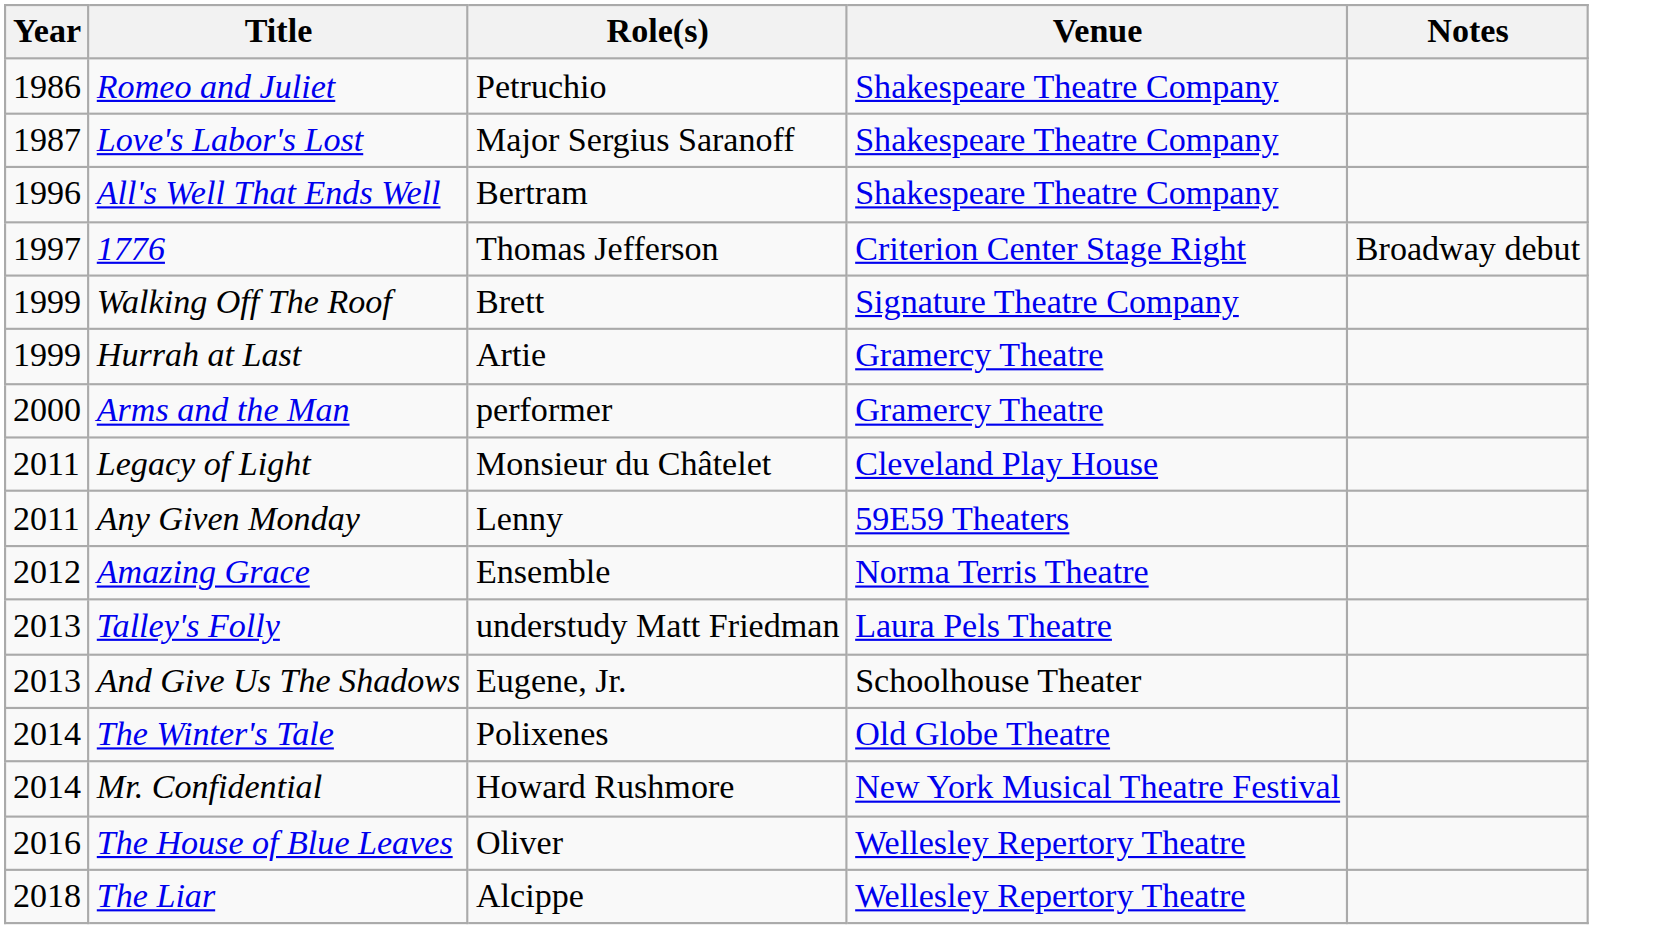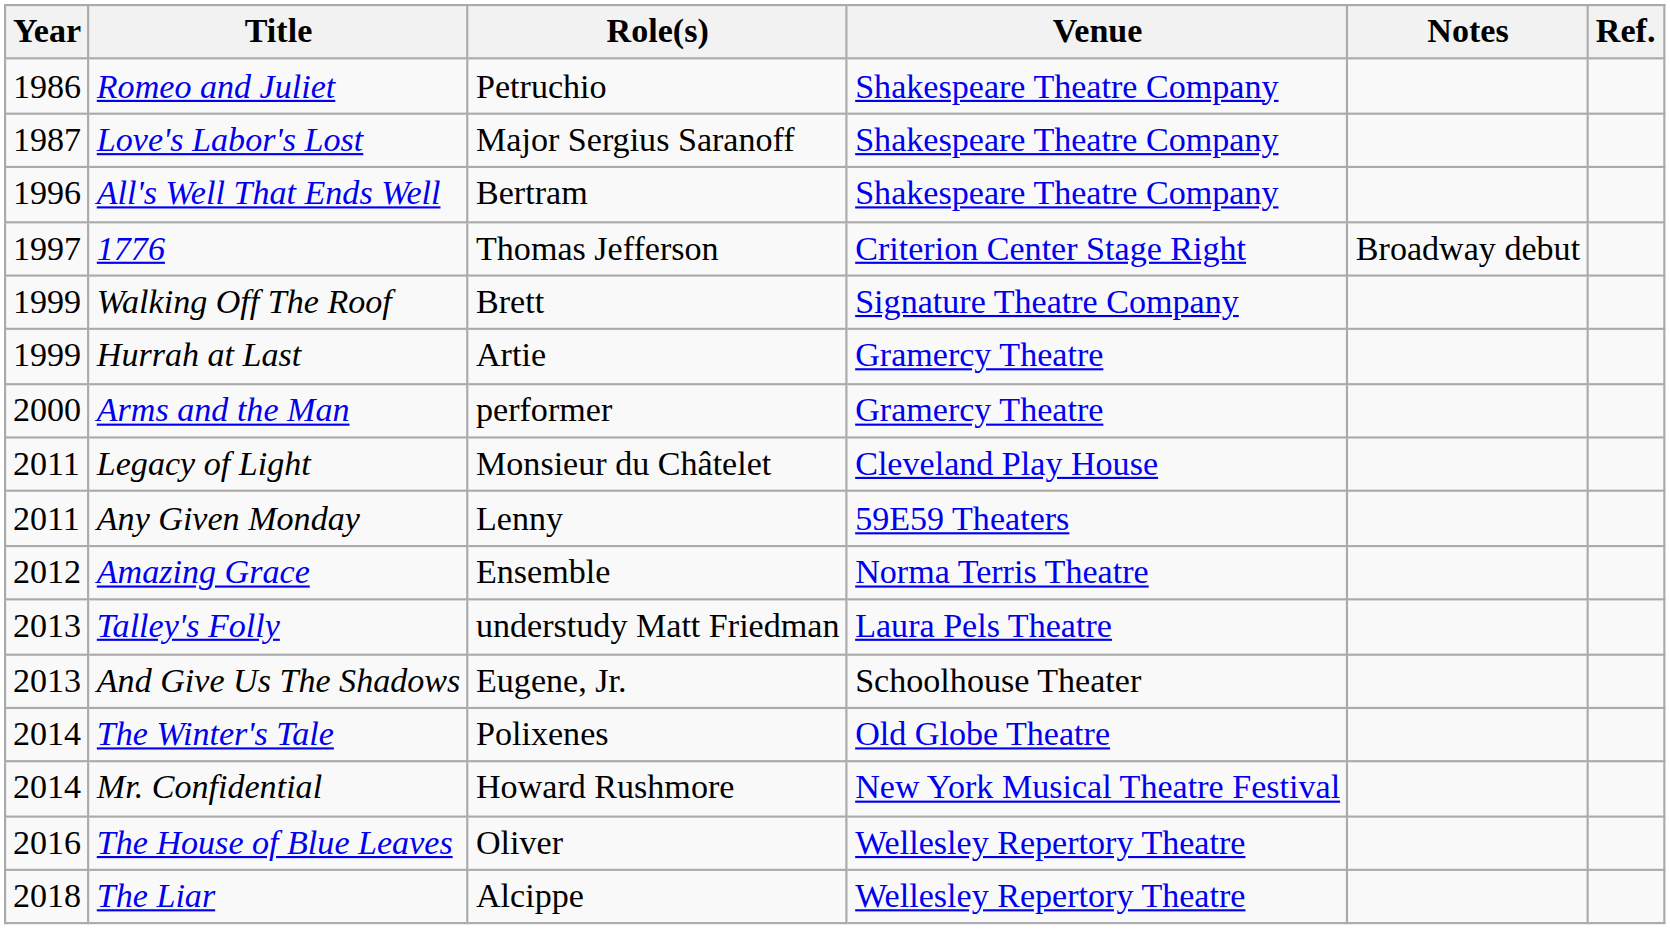+ column: Ref.
